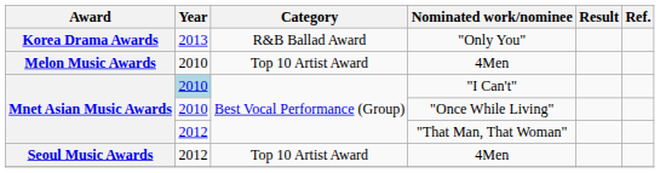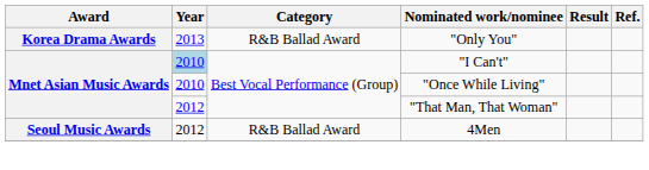- row: Melon Music Awards | 2010 | Top 10 Artist Award | 4Men
Seoul Music Awards / 4Men | Category: Top 10 Artist Award -> R&B Ballad Award
